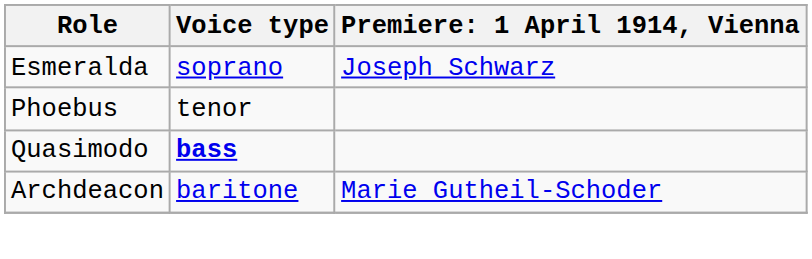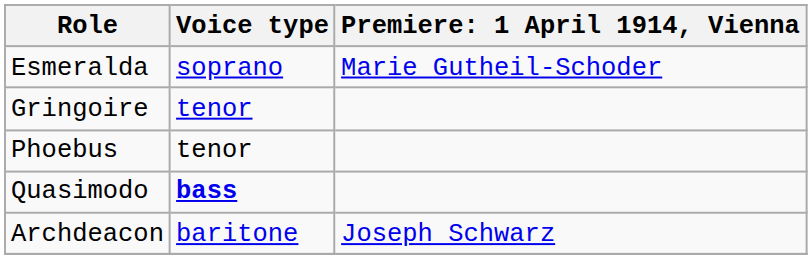Esmeralda | column 3: Joseph Schwarz -> Marie Gutheil-Schoder
+ row: Gringoire | tenor
Archdeacon | column 3: Marie Gutheil-Schoder -> Joseph Schwarz
